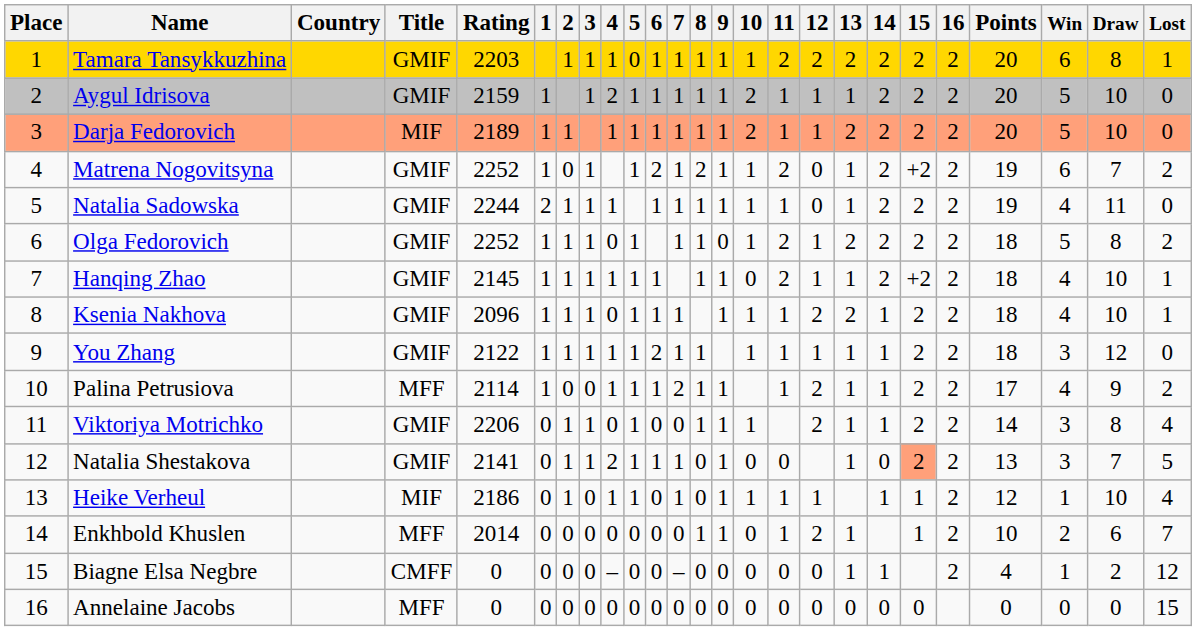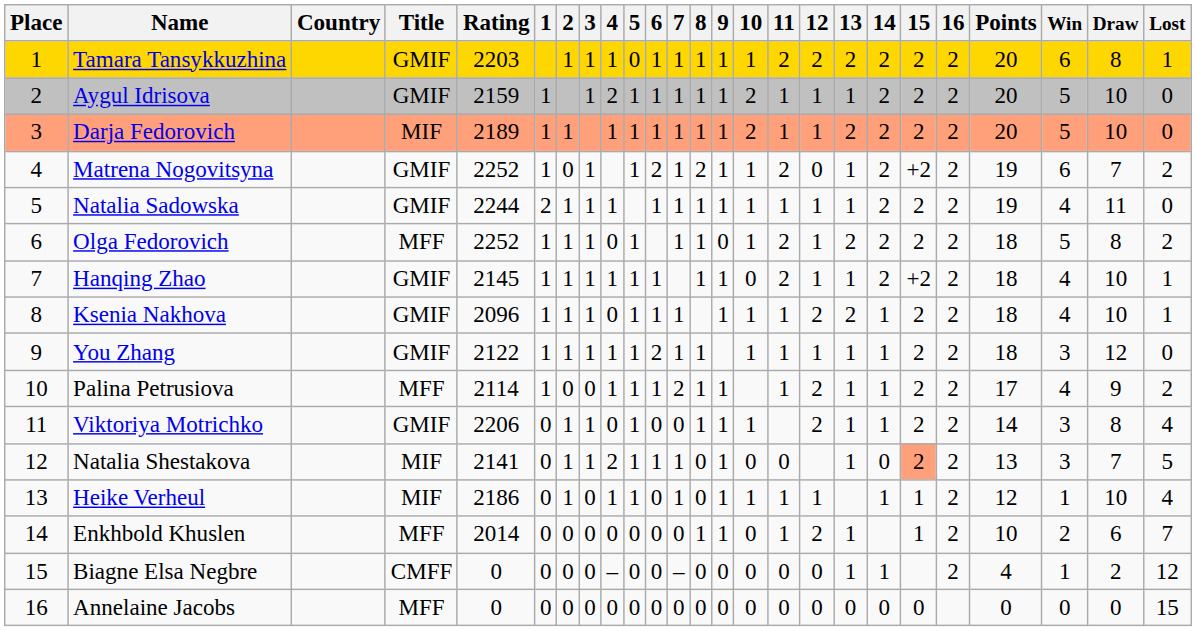Natalia Sadowska | 12: 0 -> 1
Olga Fedorovich | Title: GMIF -> MFF
Natalia Shestakova | Title: GMIF -> MIF
